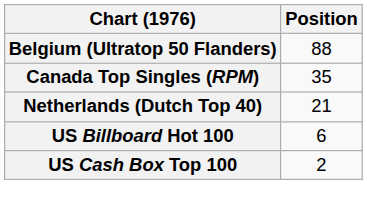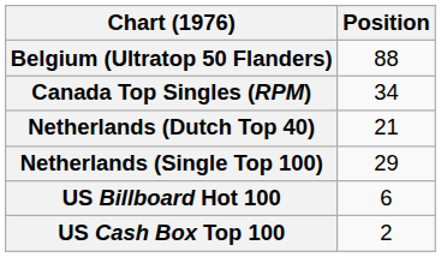Canada Top Singles (RPM) | Position: 35 -> 34
+ row: Netherlands (Single Top 100) | 29
